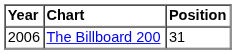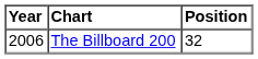The Billboard 200 | Position: 31 -> 32
